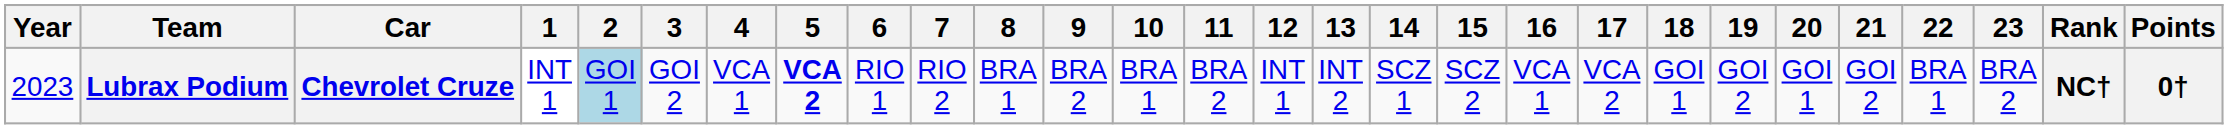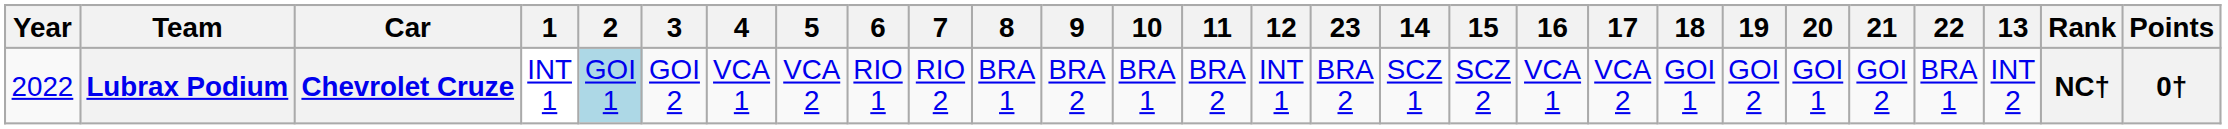columns swapped: 13 <-> 23
Lubrax Podium | Year: 2023 -> 2022
Lubrax Podium | 5: bold -> normal
